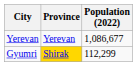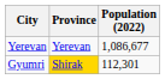Gyumri | Population (2022): 112,299 -> 112,301
